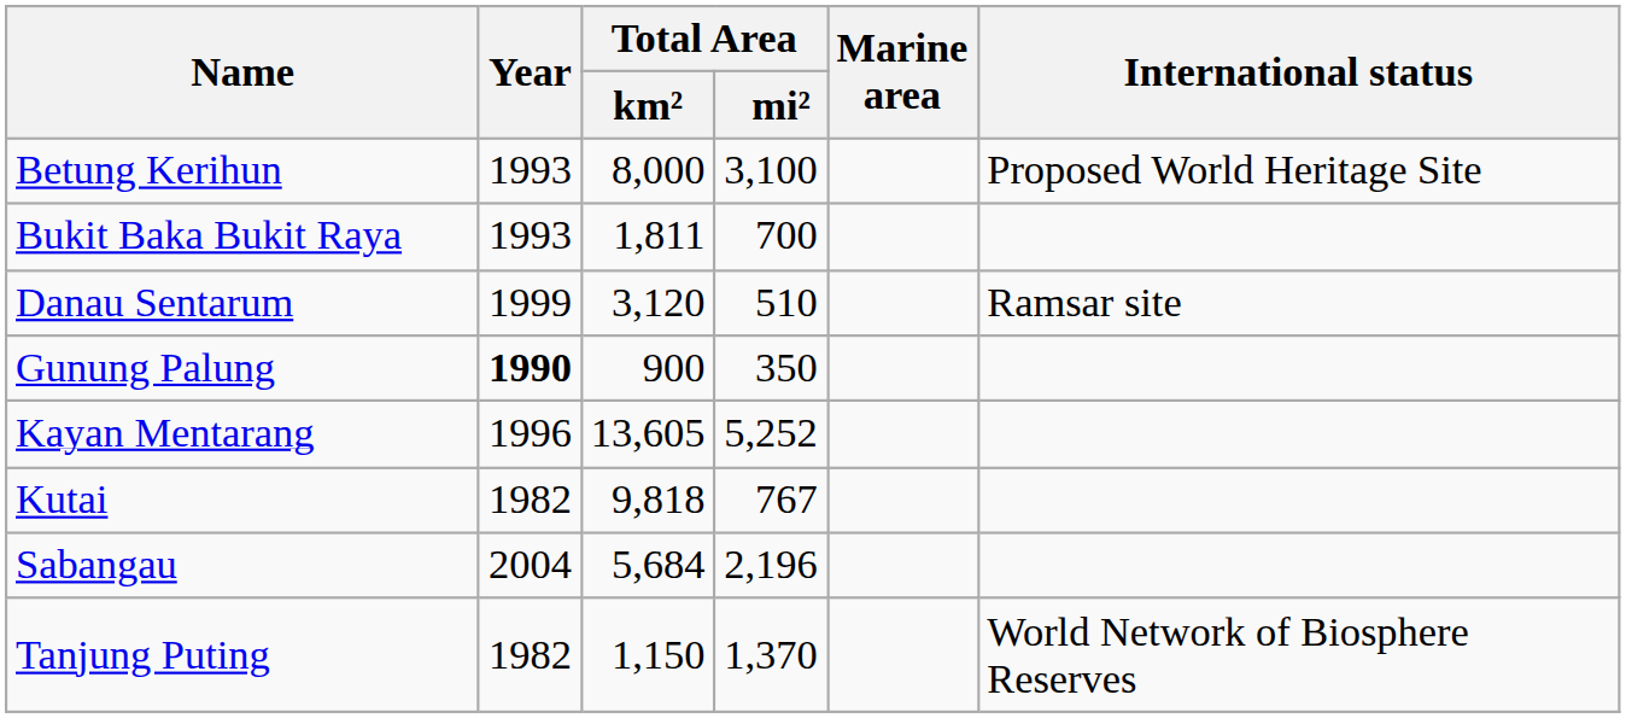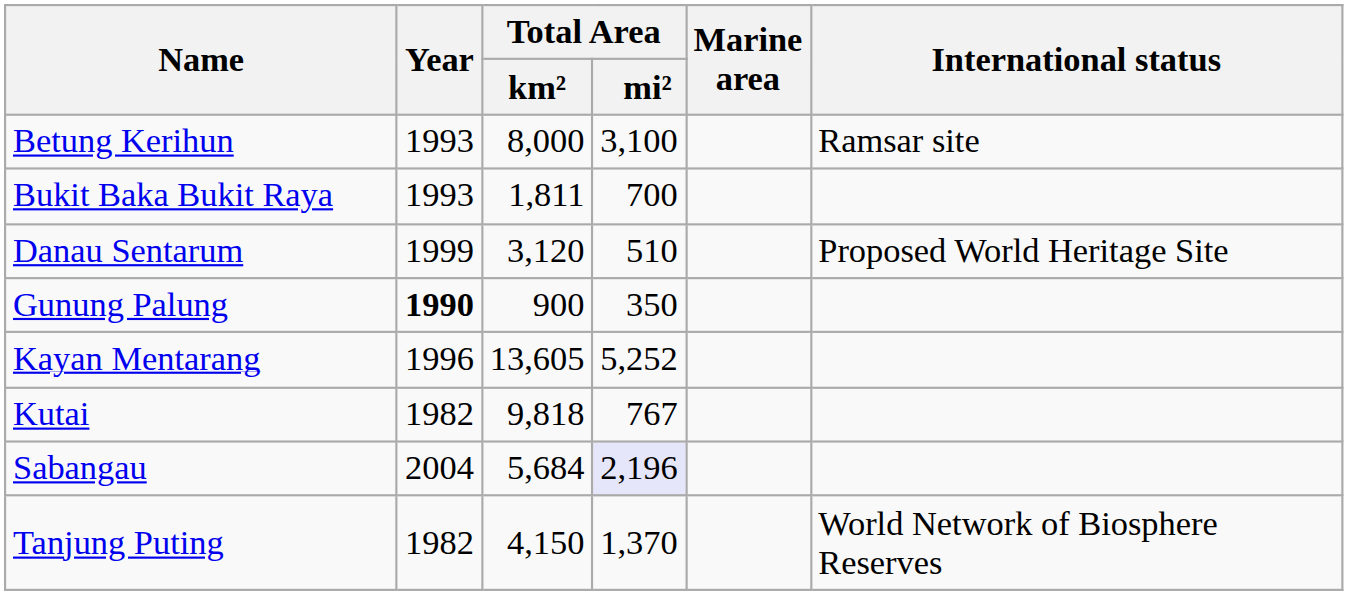Betung Kerihun | International status: Proposed World Heritage Site -> Ramsar site
Danau Sentarum | International status: Ramsar site -> Proposed World Heritage Site
Sabangau | Total Area / mi²: no background -> lavender background
Tanjung Puting | Total Area / km²: 1,150 -> 4,150
